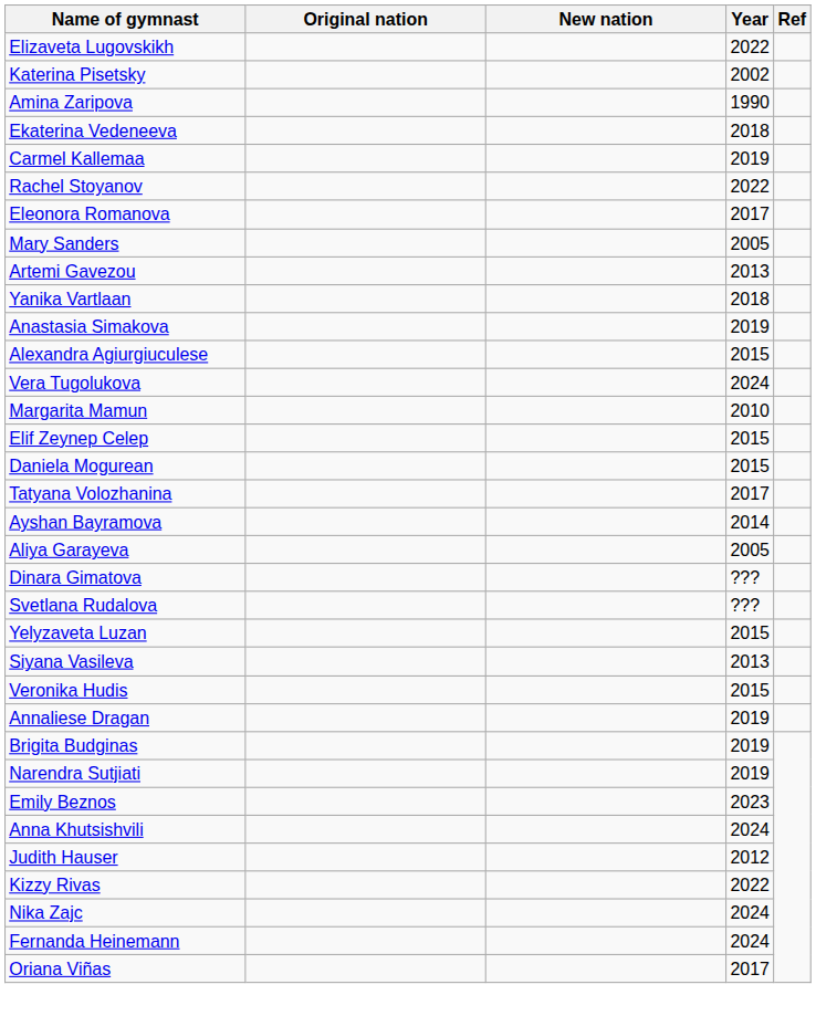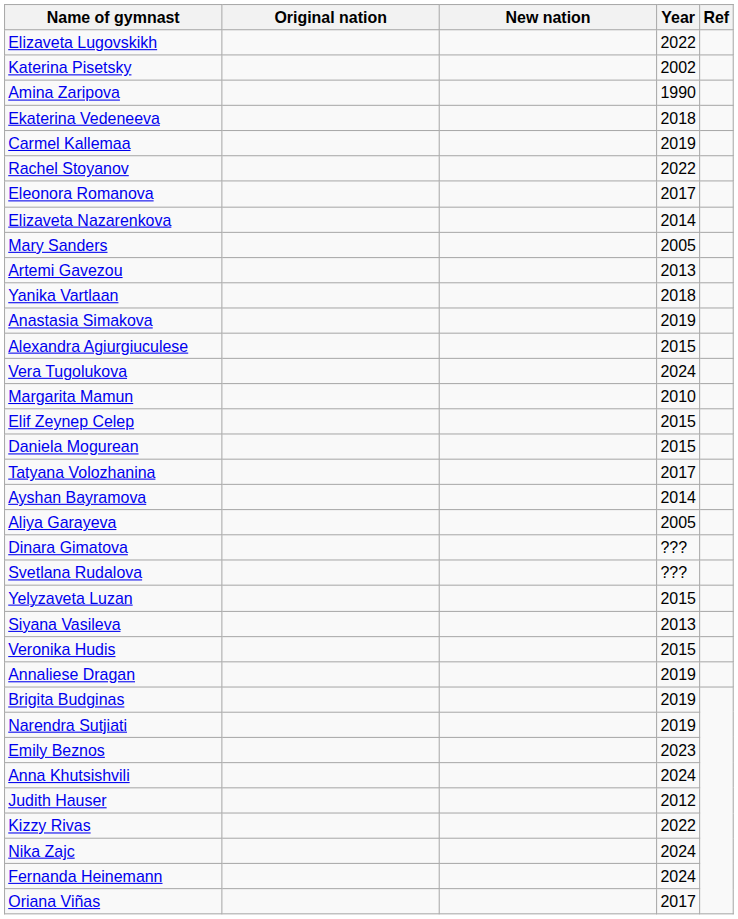+ row: Elizaveta Nazarenkova | 2014
